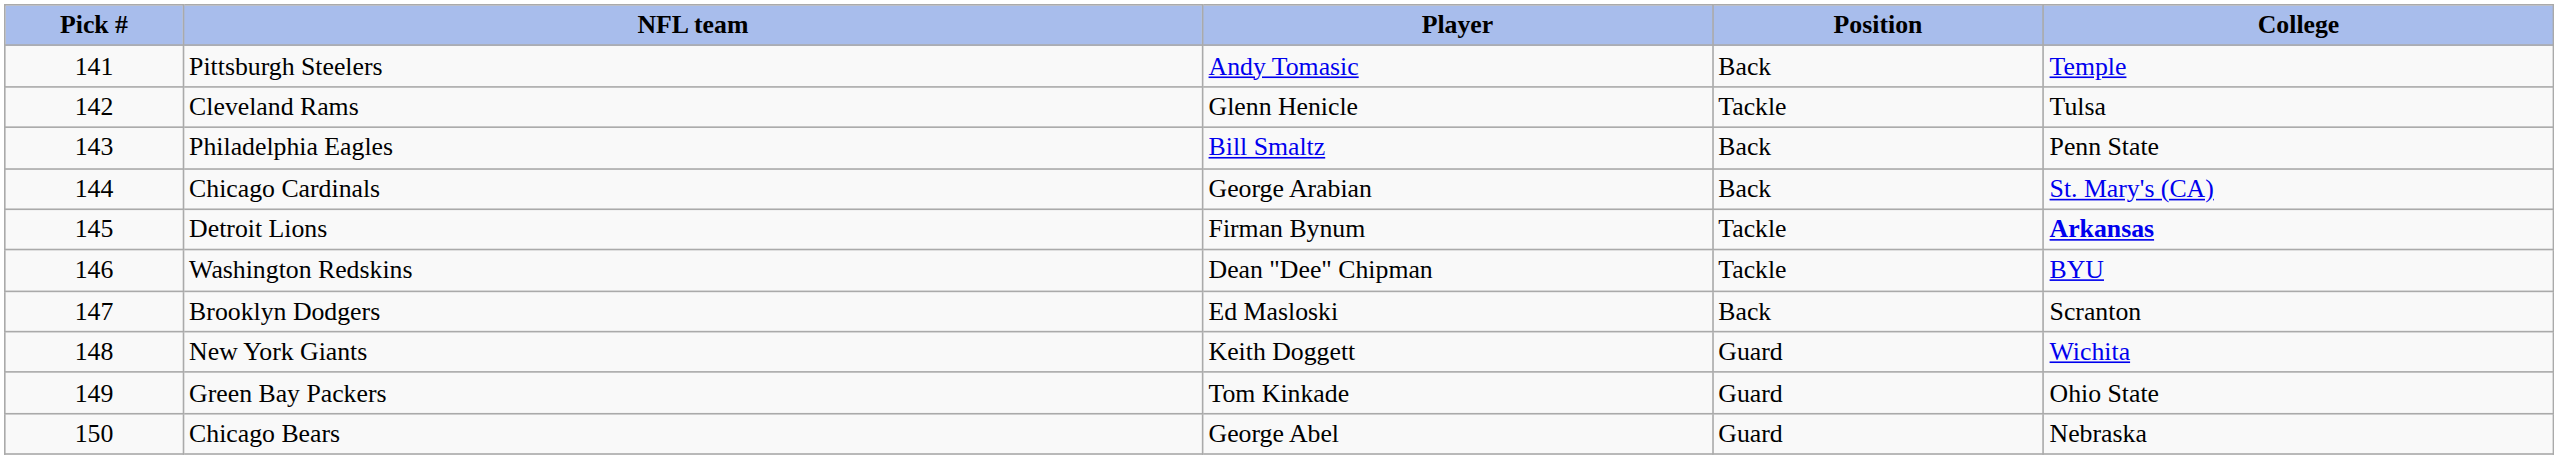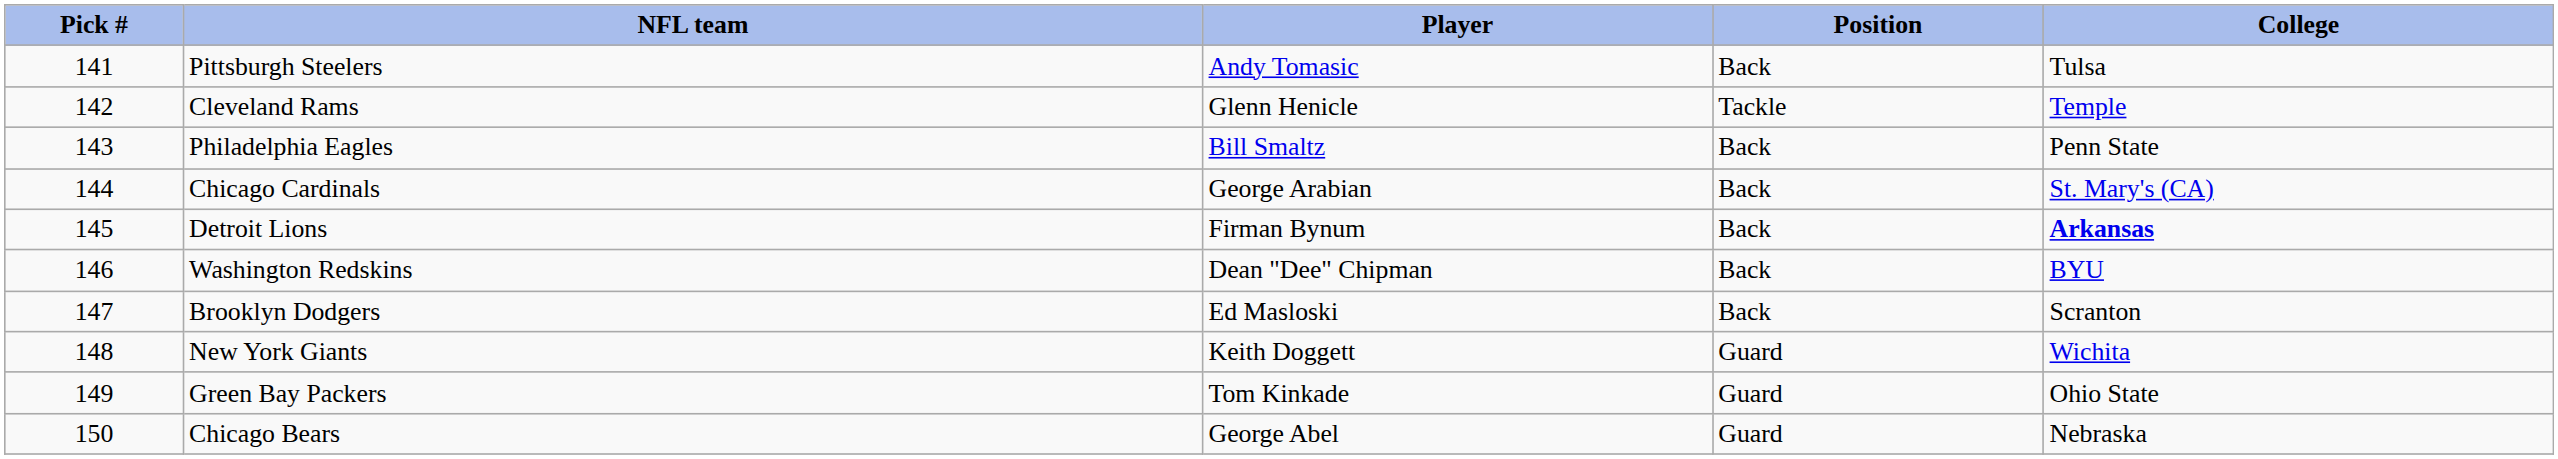Pittsburgh Steelers | College: Temple -> Tulsa
Cleveland Rams | College: Tulsa -> Temple
Detroit Lions | Position: Tackle -> Back
Washington Redskins | Position: Tackle -> Back
